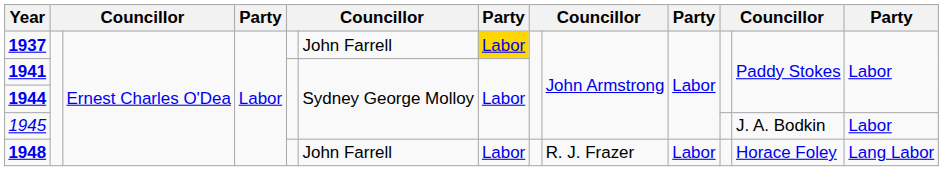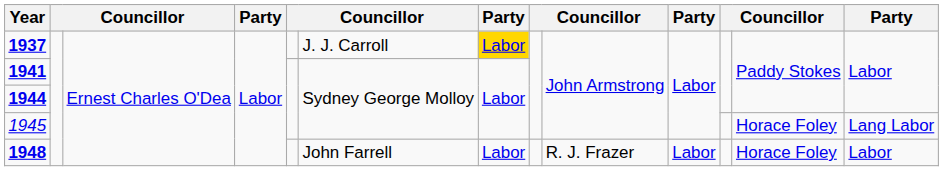1937 | column 6: John Farrell -> J. J. Carroll
1945 | column 12: J. A. Bodkin -> Horace Foley
1945 | column 13: Labor -> Lang Labor
1948 | column 13: Lang Labor -> Labor
